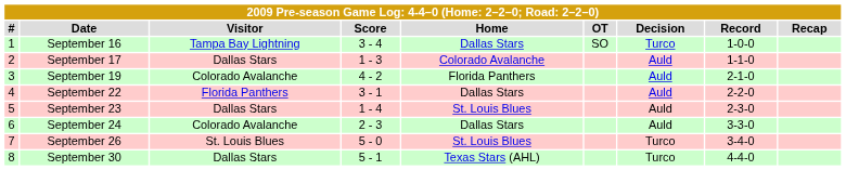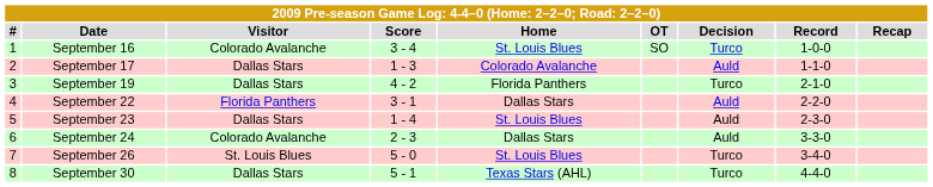September 16 | Visitor: Tampa Bay Lightning -> Colorado Avalanche
September 16 | Home: Dallas Stars -> St. Louis Blues
September 19 | Visitor: Colorado Avalanche -> Dallas Stars
September 19 | Decision: Auld -> Turco
